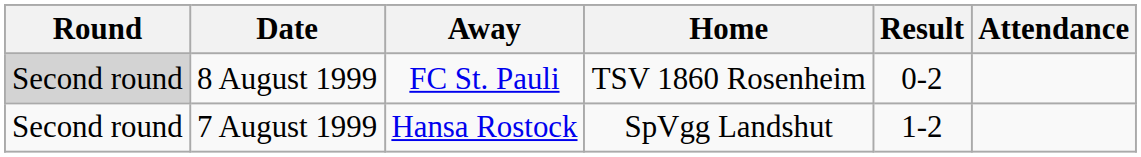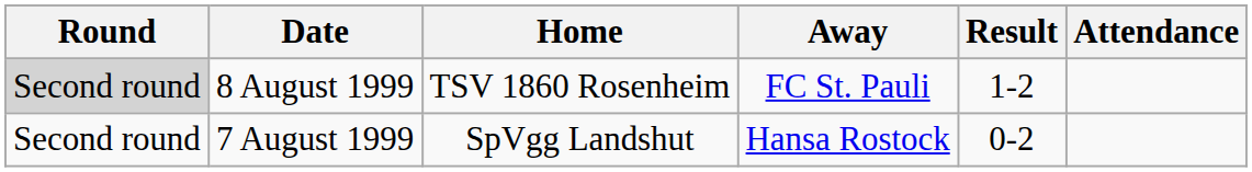columns swapped: Home <-> Away
8 August 1999 | Result: 0-2 -> 1-2
7 August 1999 | Result: 1-2 -> 0-2
